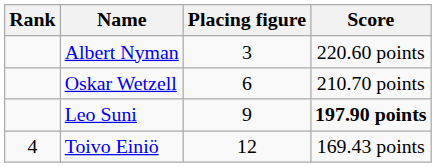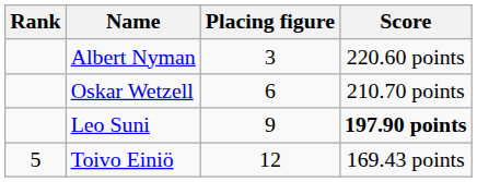Toivo Einiö | Rank: 4 -> 5
